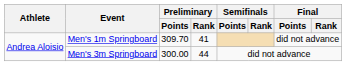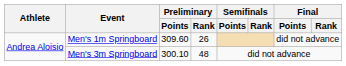Men's 1m Springboard | Preliminary / Points: 309.70 -> 309.60
Men's 1m Springboard | Preliminary / Rank: 41 -> 26
Men's 3m Springboard | Preliminary / Points: 300.00 -> 300.10
Men's 3m Springboard | Preliminary / Rank: 44 -> 48
